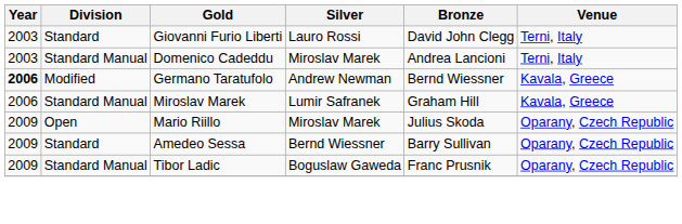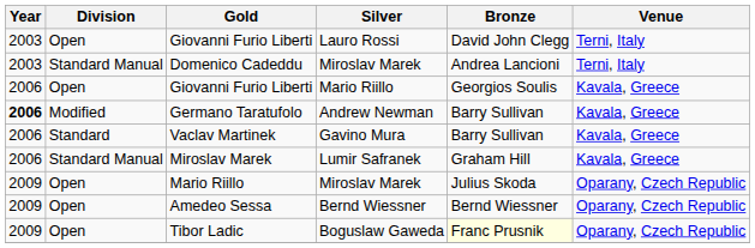Giovanni Furio Liberti / Lauro Rossi | Division: Standard -> Open
+ row: 2006 | Open | Giovanni Furio Liberti | Mario Riillo | Georgios Soulis | Kavala, Greece
Germano Taratufolo | Bronze: Bernd Wiessner -> Barry Sullivan
+ row: 2006 | Standard | Vaclav Martinek | Gavino Mura | Barry Sullivan | Kavala, Greece
Amedeo Sessa | Division: Standard -> Open
Amedeo Sessa | Bronze: Barry Sullivan -> Bernd Wiessner
Tibor Ladic | Division: Standard Manual -> Open
Tibor Ladic | Bronze: no background -> lightyellow background
